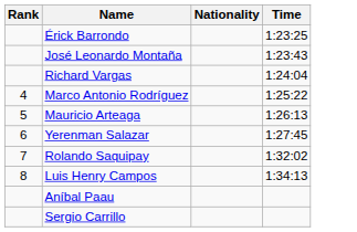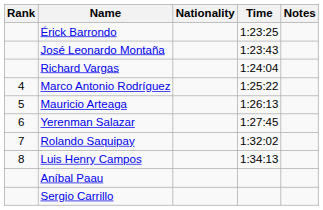+ column: Notes
